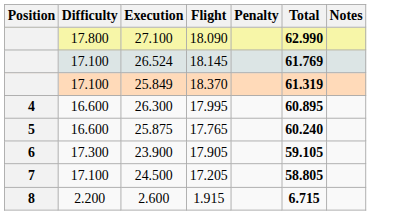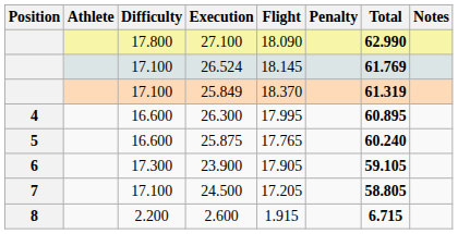+ column: Athlete
